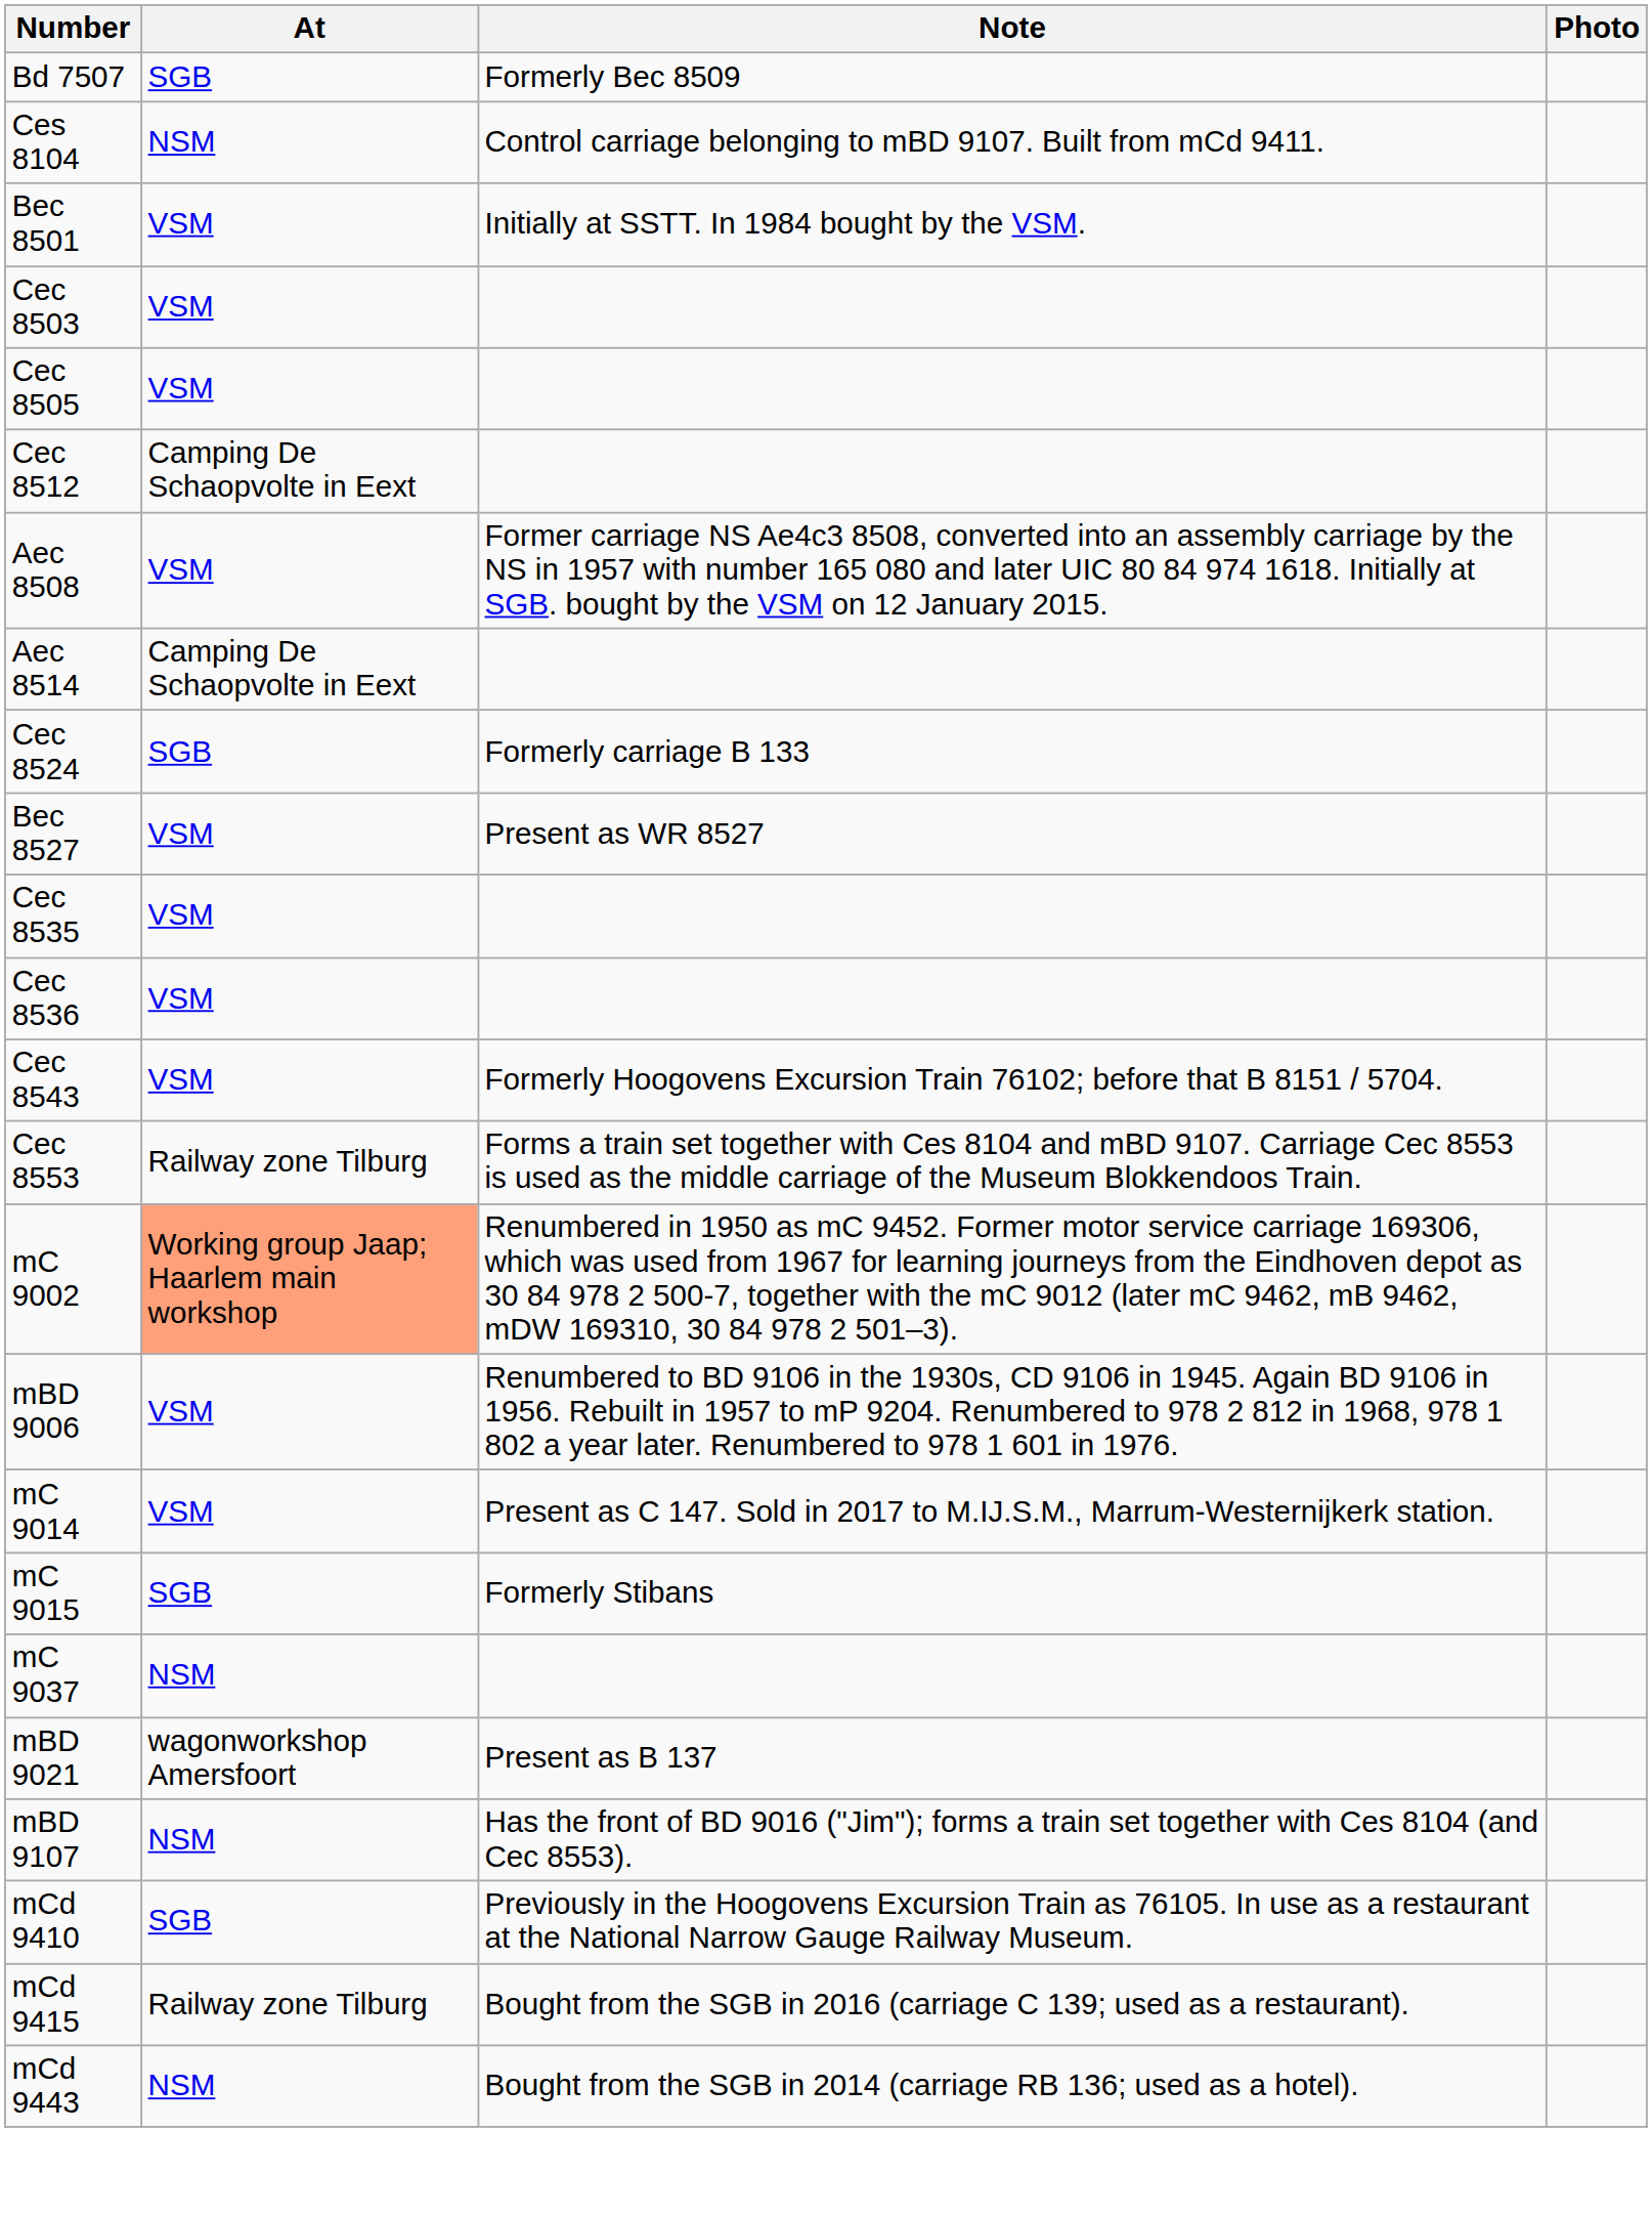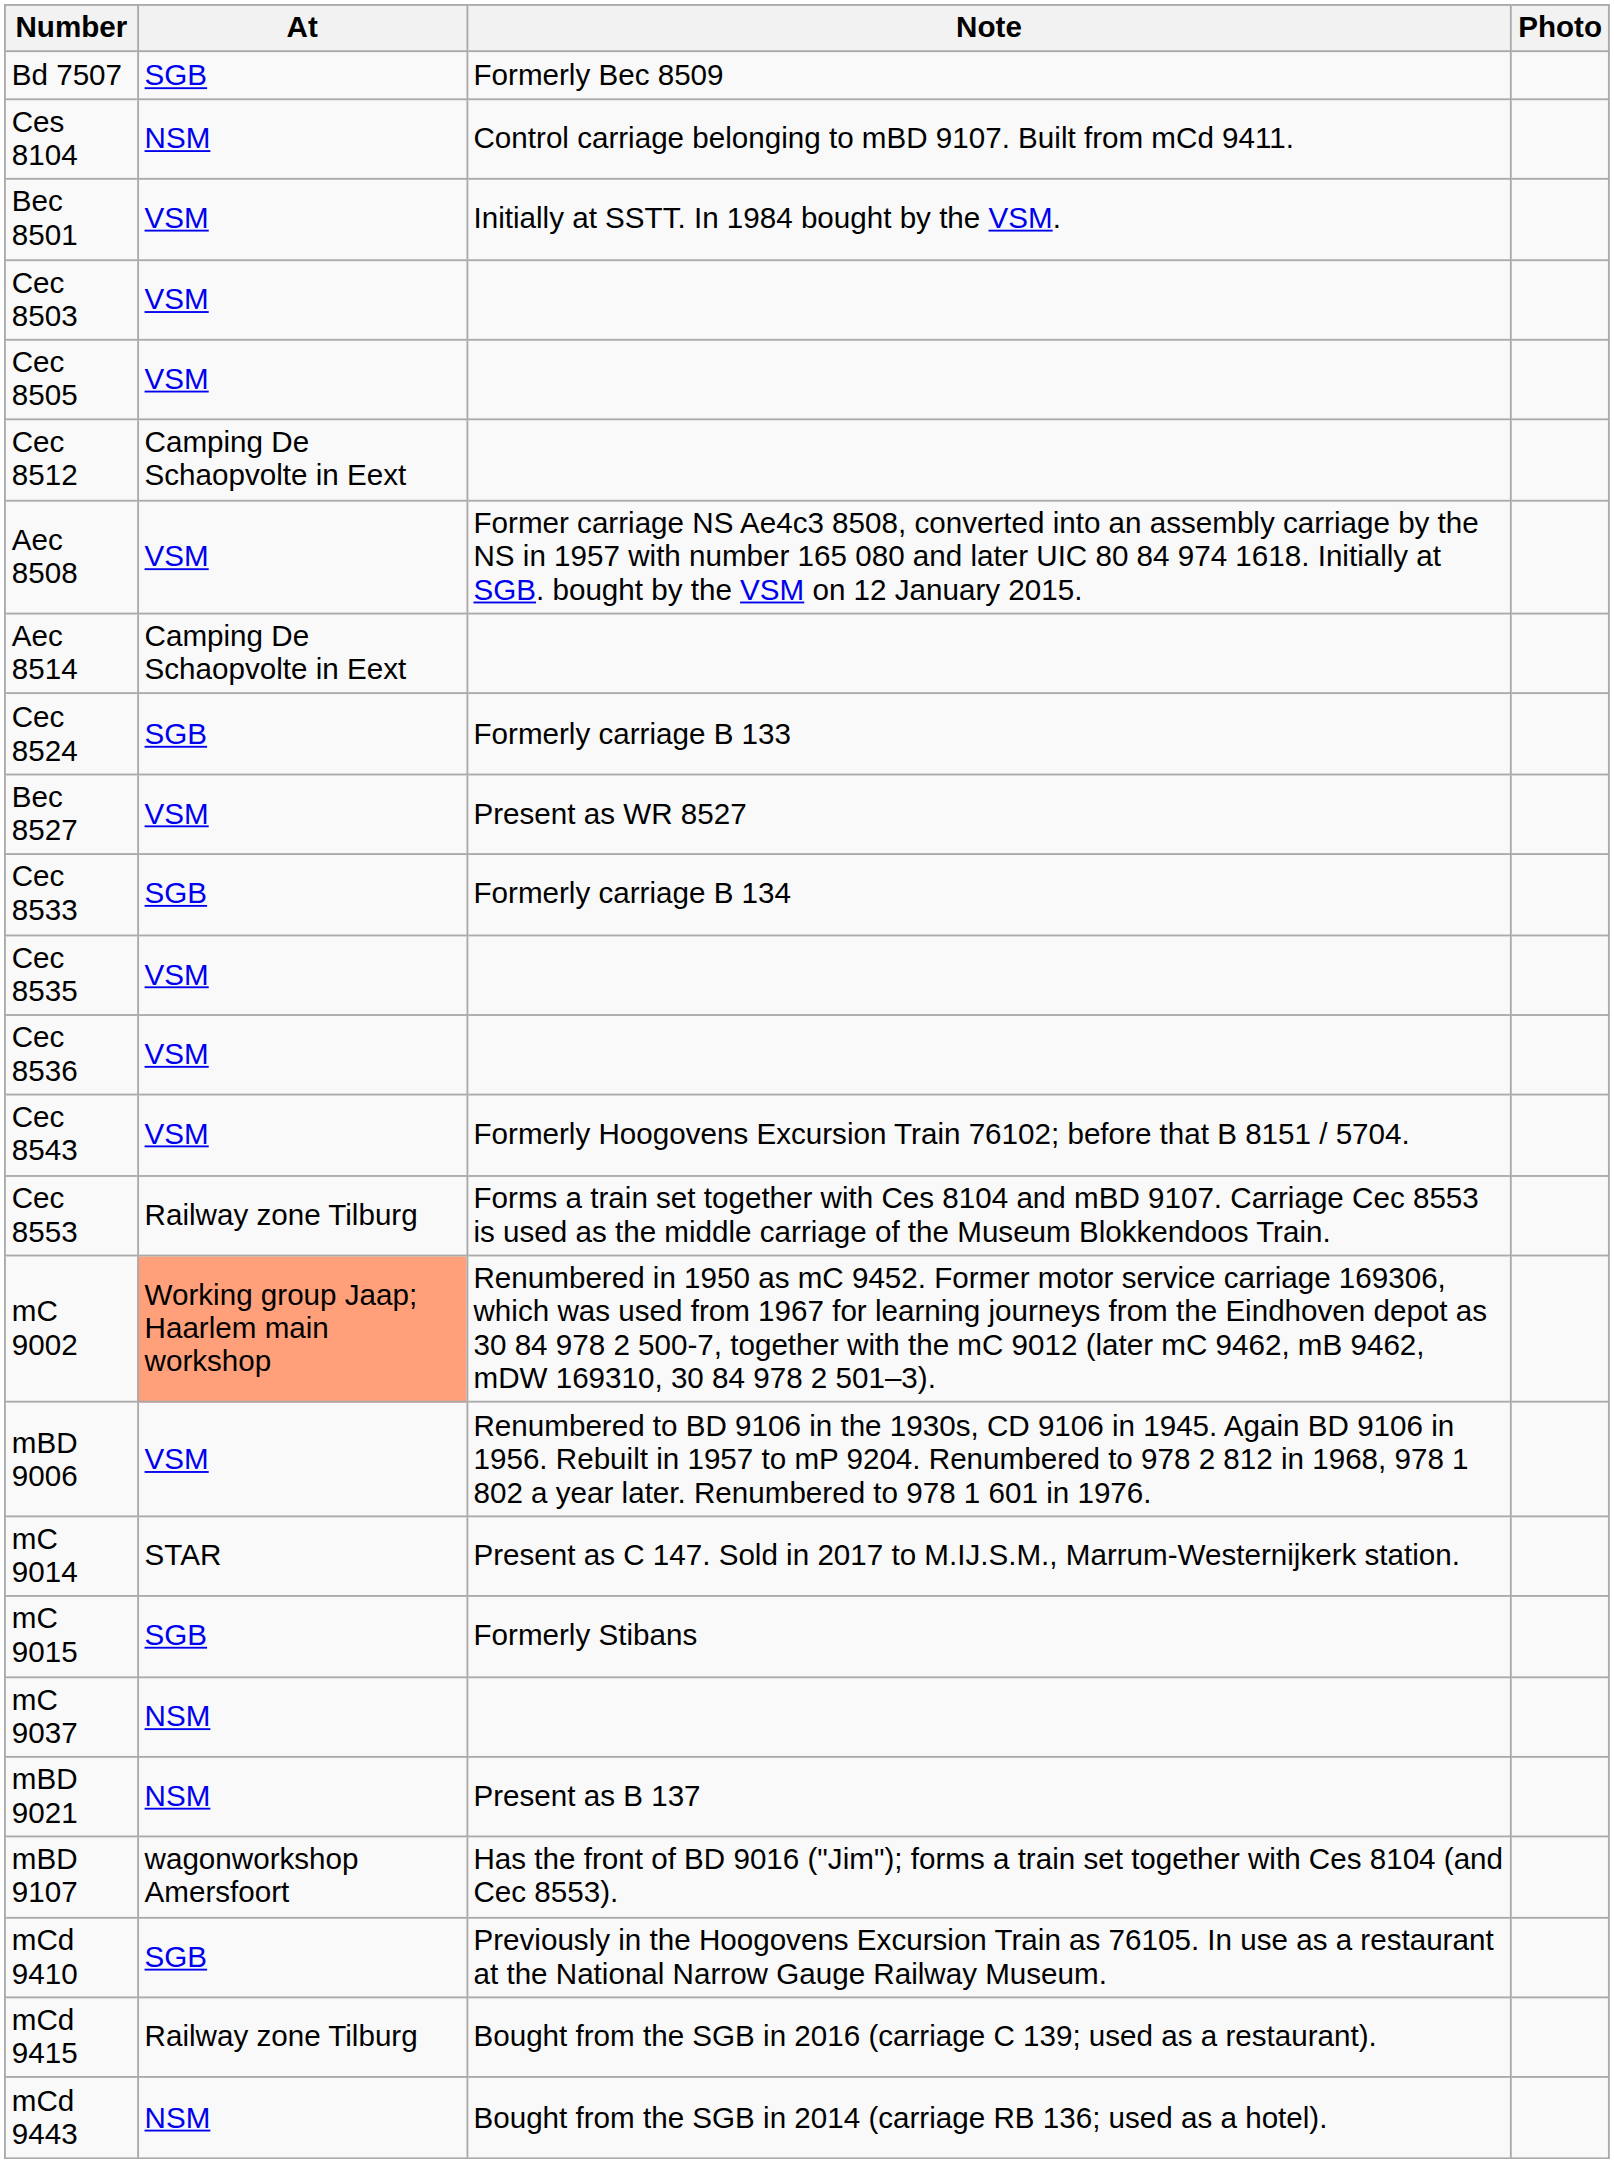+ row: Cec 8533 | SGB | Formerly carriage B 134
mC 9014 | At: VSM -> STAR
mBD 9021 | At: wagonworkshop Amersfoort -> NSM
mBD 9107 | At: NSM -> wagonworkshop Amersfoort
